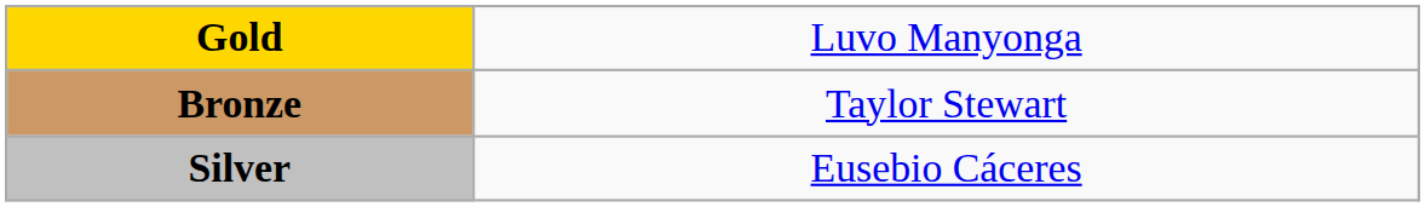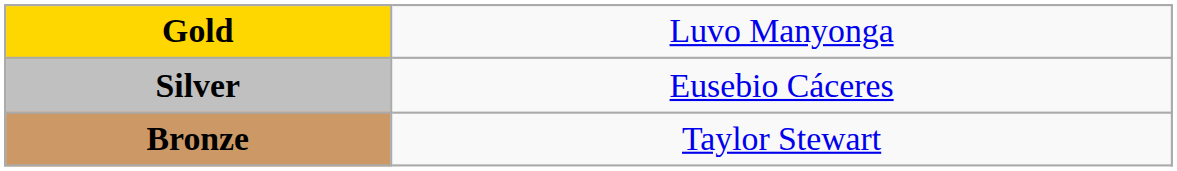rows swapped: Silver <-> Bronze
